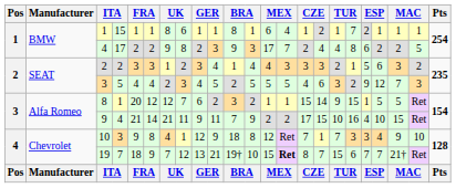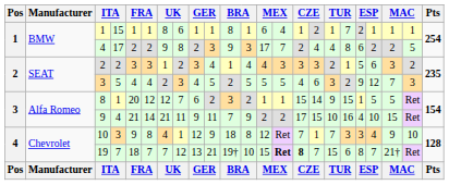19 | column 6: 9 -> 7
19 | column 15: normal -> bold
19 | column 19: 7 -> 8
